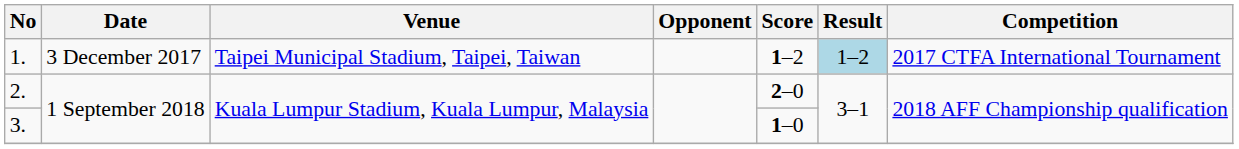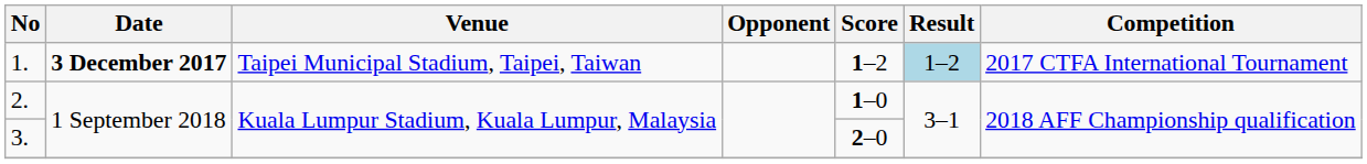1. | Date: normal -> bold
2. | Score: 2–0 -> 1–0
3. | Score: 1–0 -> 2–0
